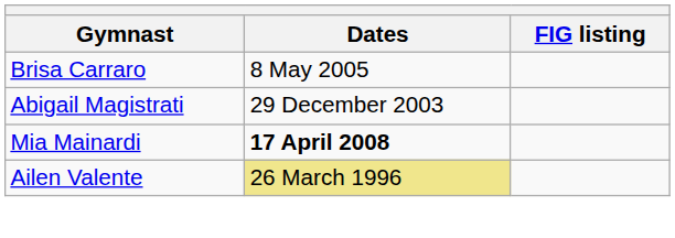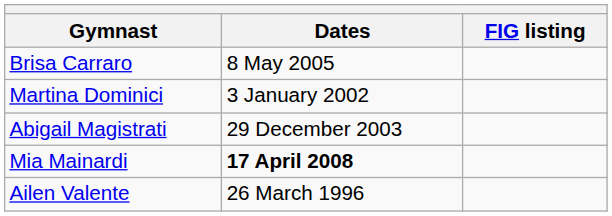+ row: Martina Dominici | 3 January 2002
Ailen Valente | Dates: khaki background -> no background
